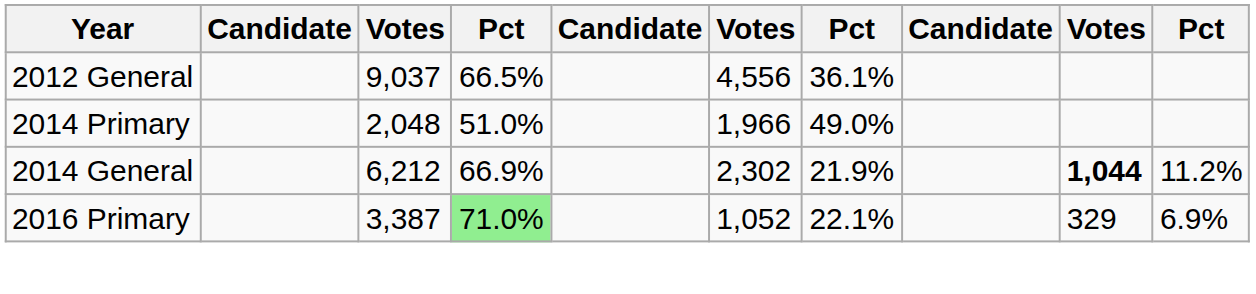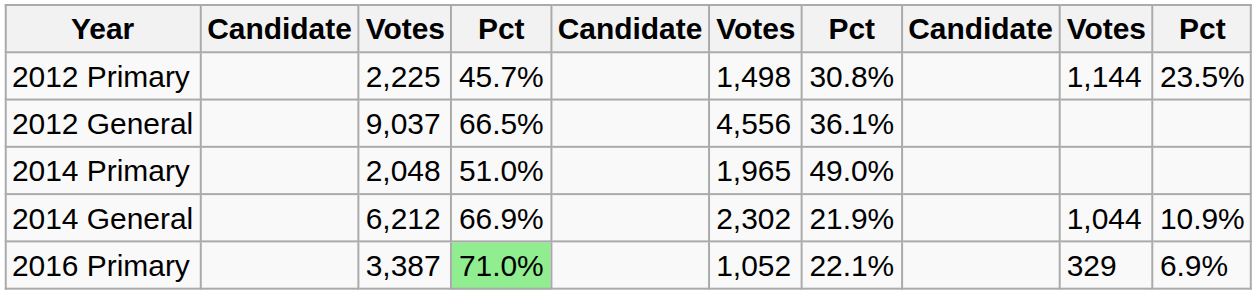+ row: 2012 Primary | 2,225 | 45.7% | 1,498 | 30.8% | 1,144 | 23.5%
2014 Primary | column 6: 1,966 -> 1,965
2014 General | column 9: bold -> normal
2014 General | column 10: 11.2% -> 10.9%
